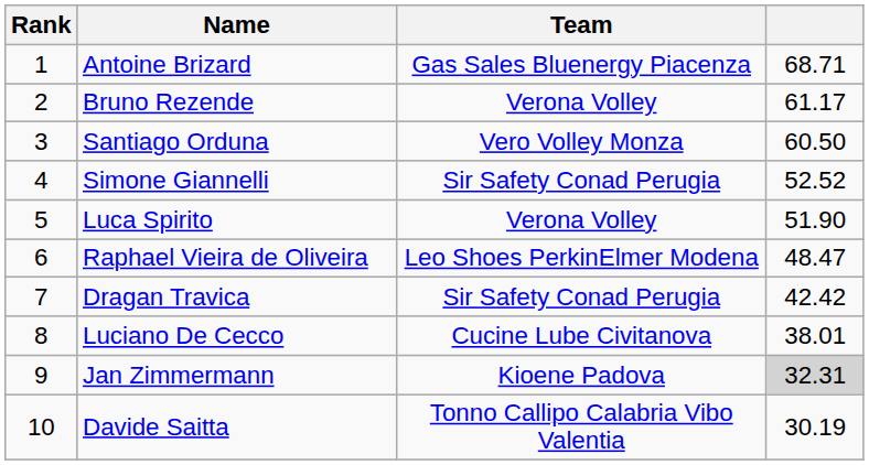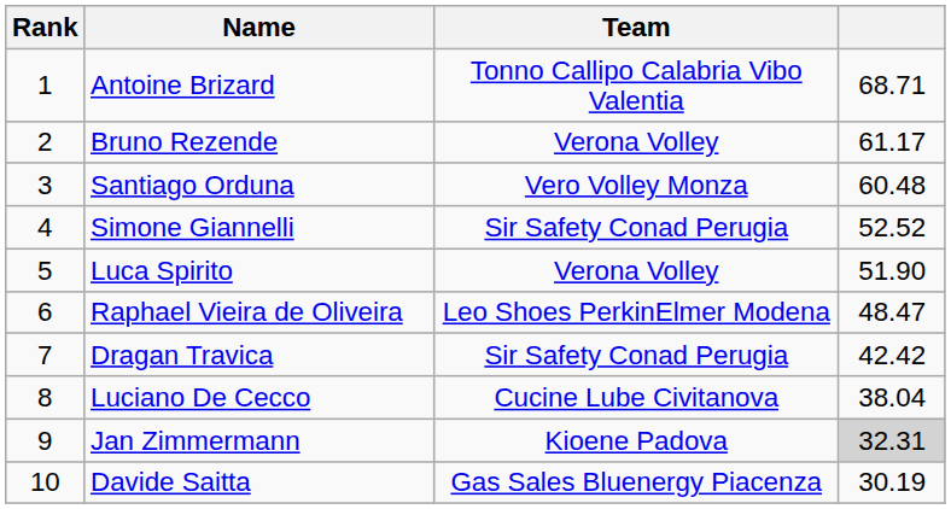Antoine Brizard | Team: Gas Sales Bluenergy Piacenza -> Tonno Callipo Calabria Vibo Valentia
Santiago Orduna | column 4: 60.50 -> 60.48
Luciano De Cecco | column 4: 38.01 -> 38.04
Davide Saitta | Team: Tonno Callipo Calabria Vibo Valentia -> Gas Sales Bluenergy Piacenza
